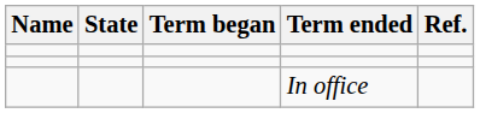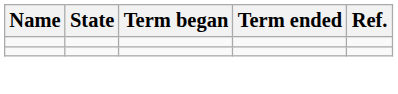- row: In office
